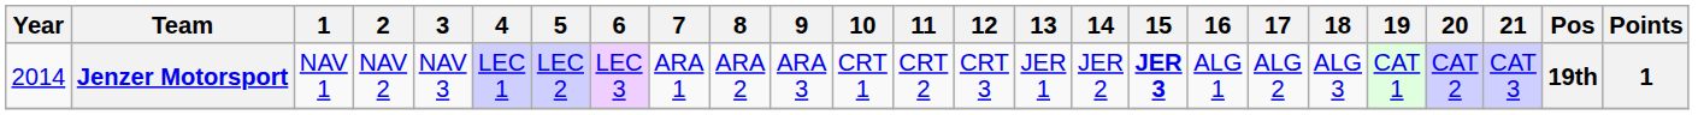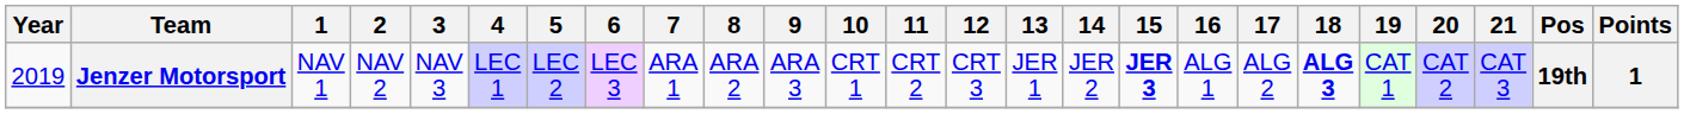Jenzer Motorsport | Year: 2014 -> 2019
Jenzer Motorsport | 18: normal -> bold
